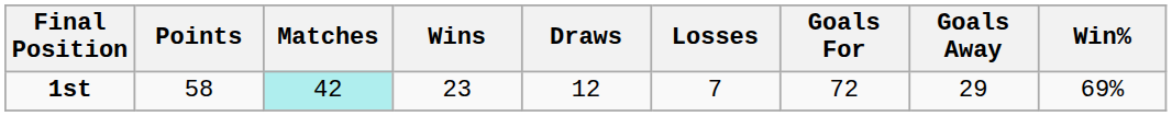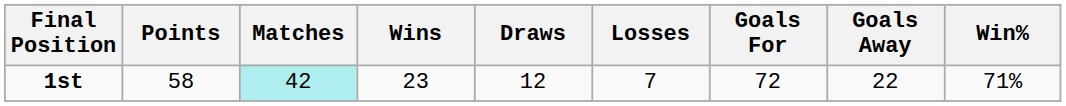1st | Goals Away: 29 -> 22
1st | Win%: 69% -> 71%
